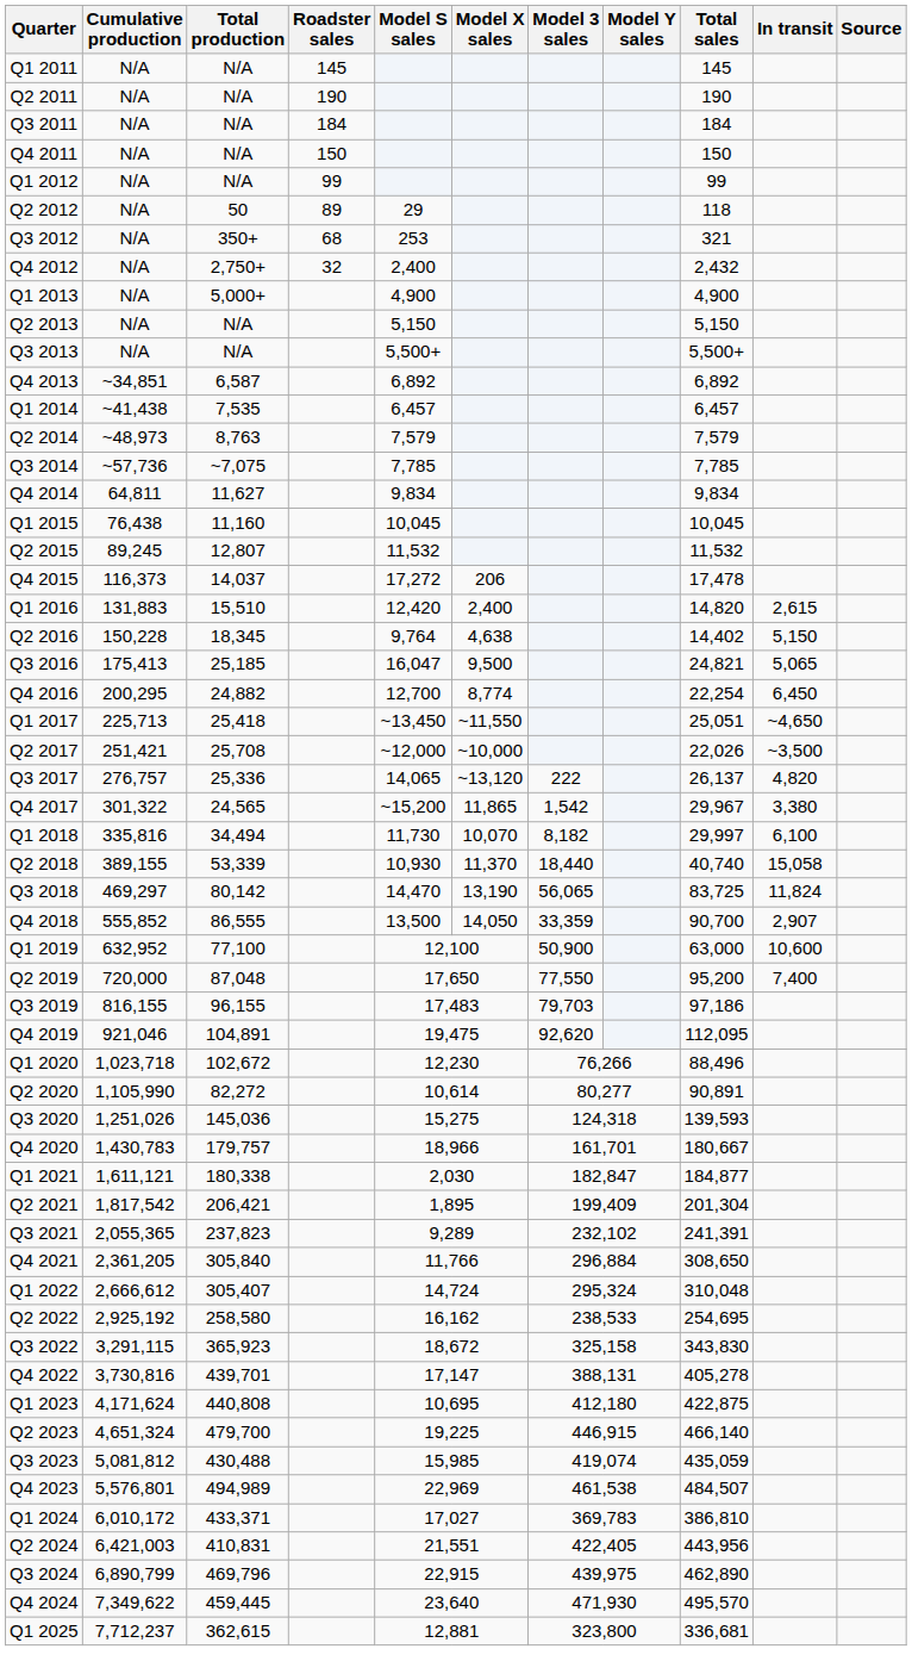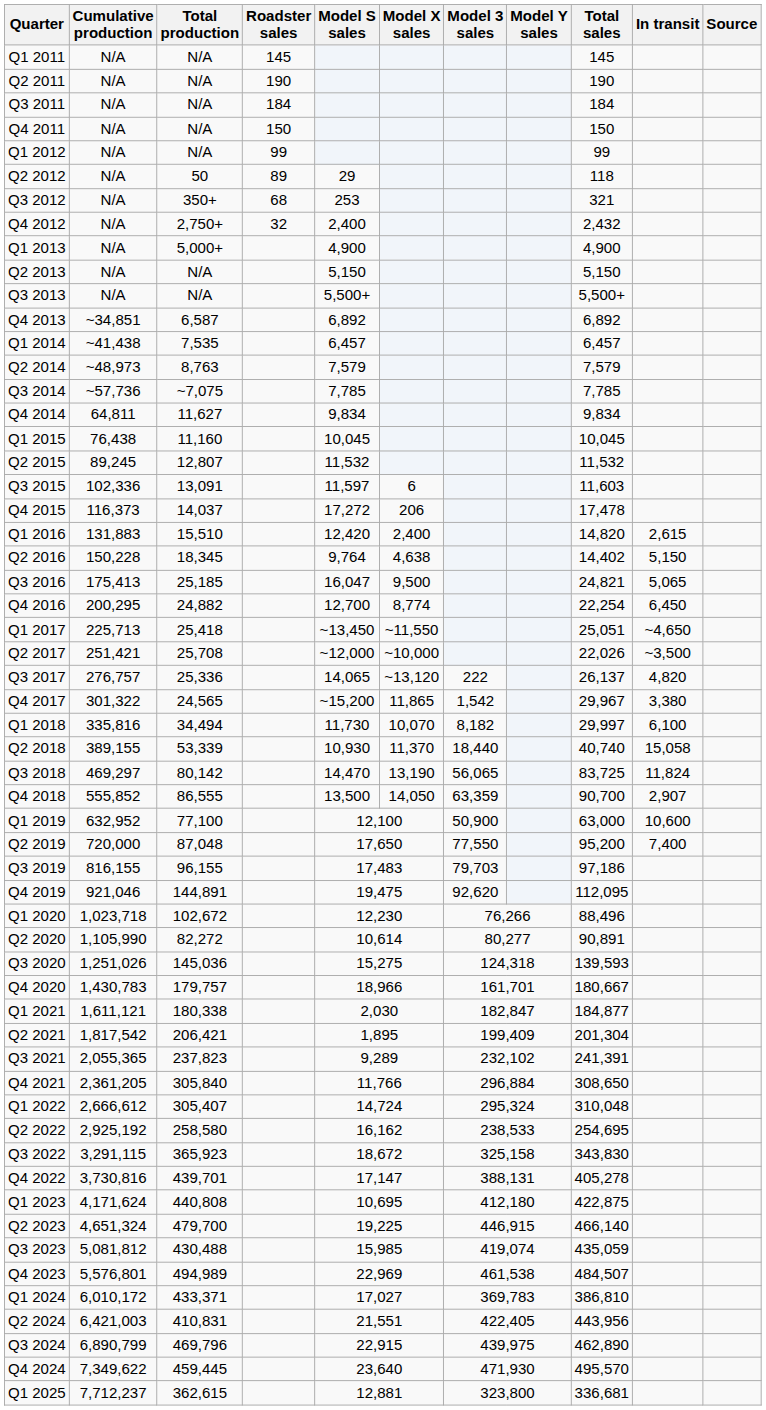+ row: Q3 2015 | 102,336 | 13,091 | 11,597 | 6 | 11,603
Q4 2018 | Model 3 sales: 33,359 -> 63,359
Q4 2019 | Total production: 104,891 -> 144,891
